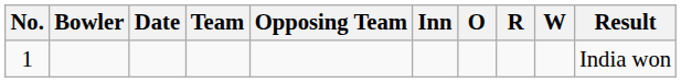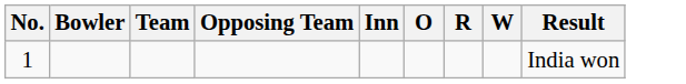- column: Date
